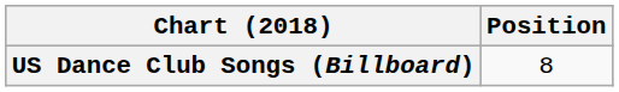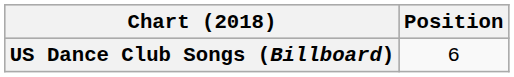US Dance Club Songs (Billboard) | Position: 8 -> 6
